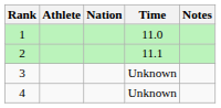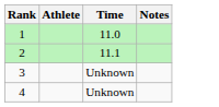- column: Nation
